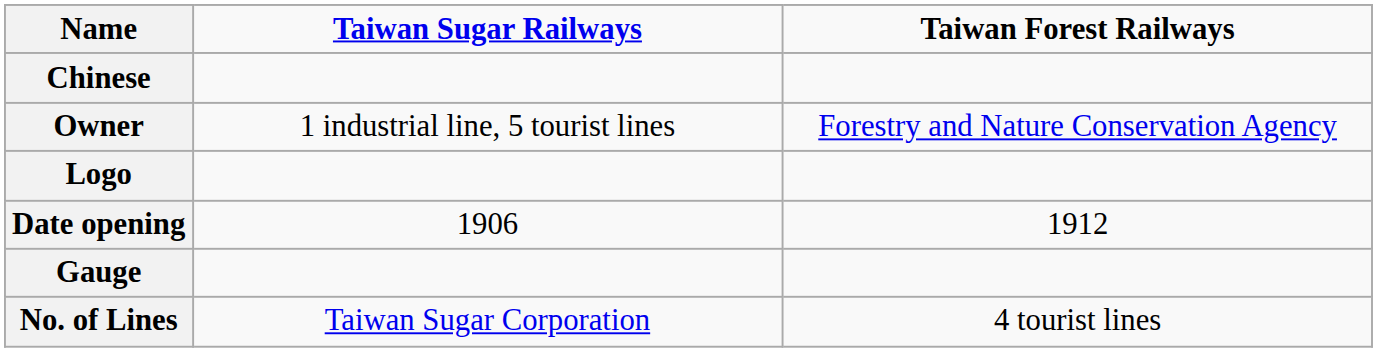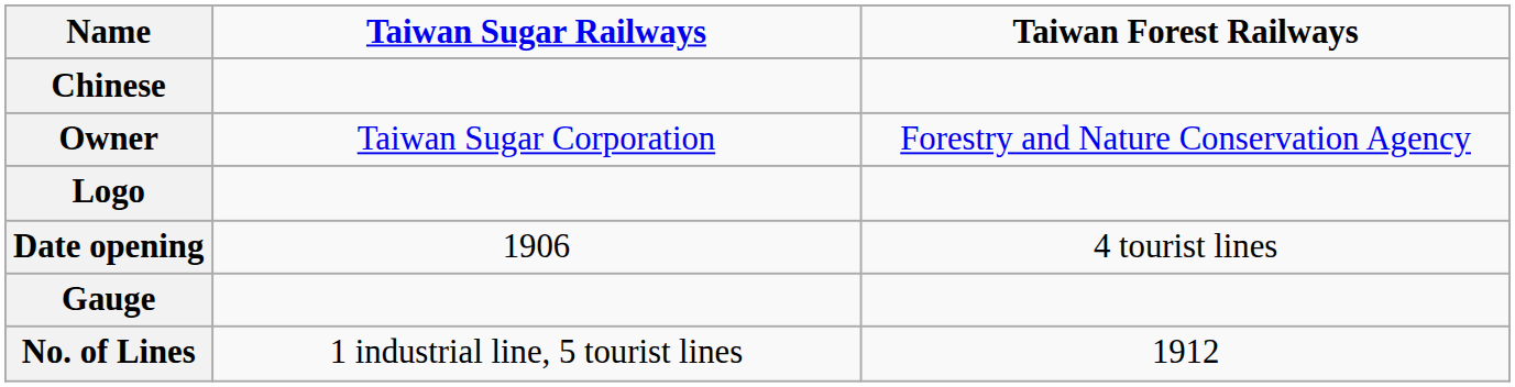Owner | Taiwan Sugar Railways: 1 industrial line, 5 tourist lines -> Taiwan Sugar Corporation
Date opening | Taiwan Forest Railways: 1912 -> 4 tourist lines
No. of Lines | Taiwan Sugar Railways: Taiwan Sugar Corporation -> 1 industrial line, 5 tourist lines
No. of Lines | Taiwan Forest Railways: 4 tourist lines -> 1912
